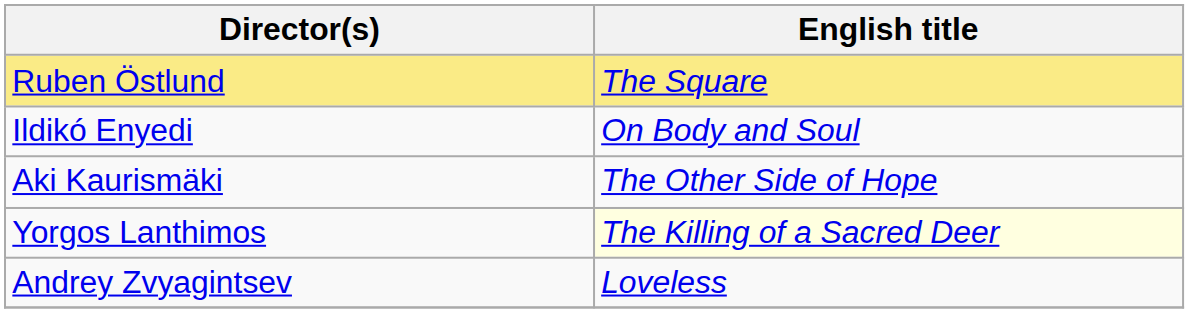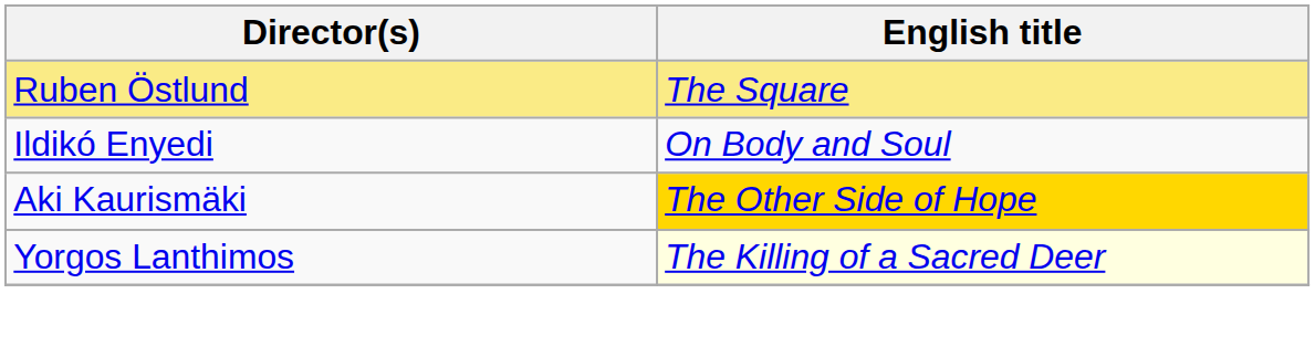Aki Kaurismäki | English title: no background -> gold background
- row: Andrey Zvyagintsev | Loveless
